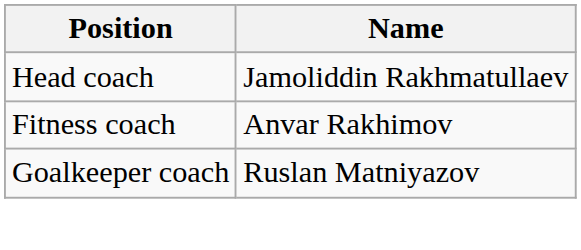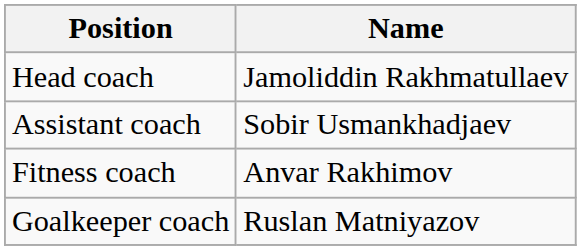+ row: Assistant coach | Sobir Usmankhadjaev
